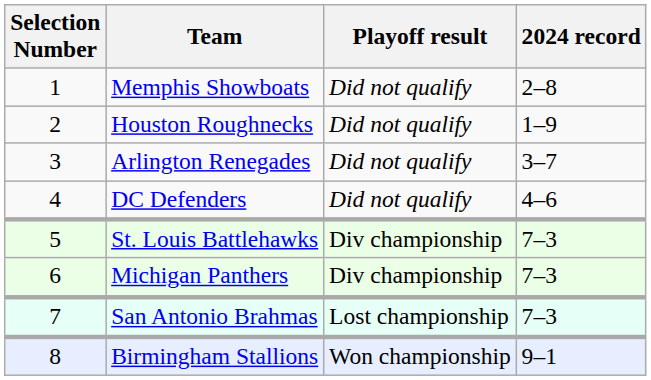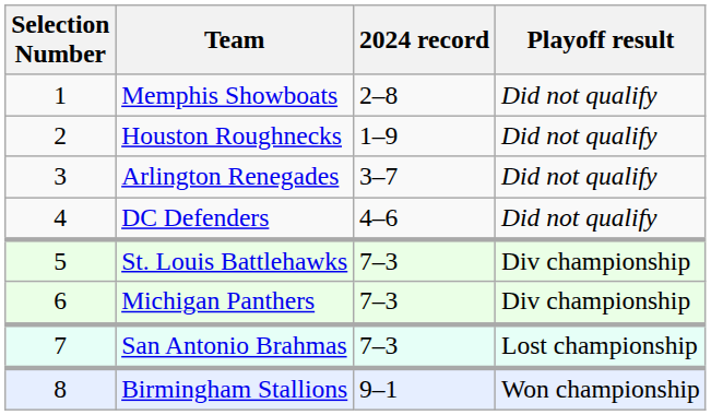columns swapped: 2024 record <-> Playoff result
